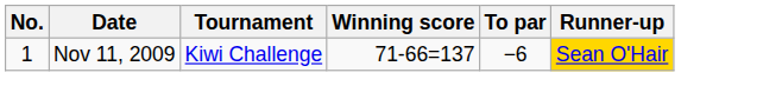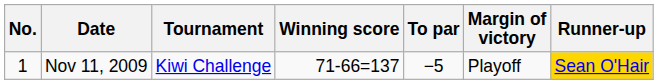+ column: Margin of victory | Playoff
Nov 11, 2009 | To par: −6 -> −5
